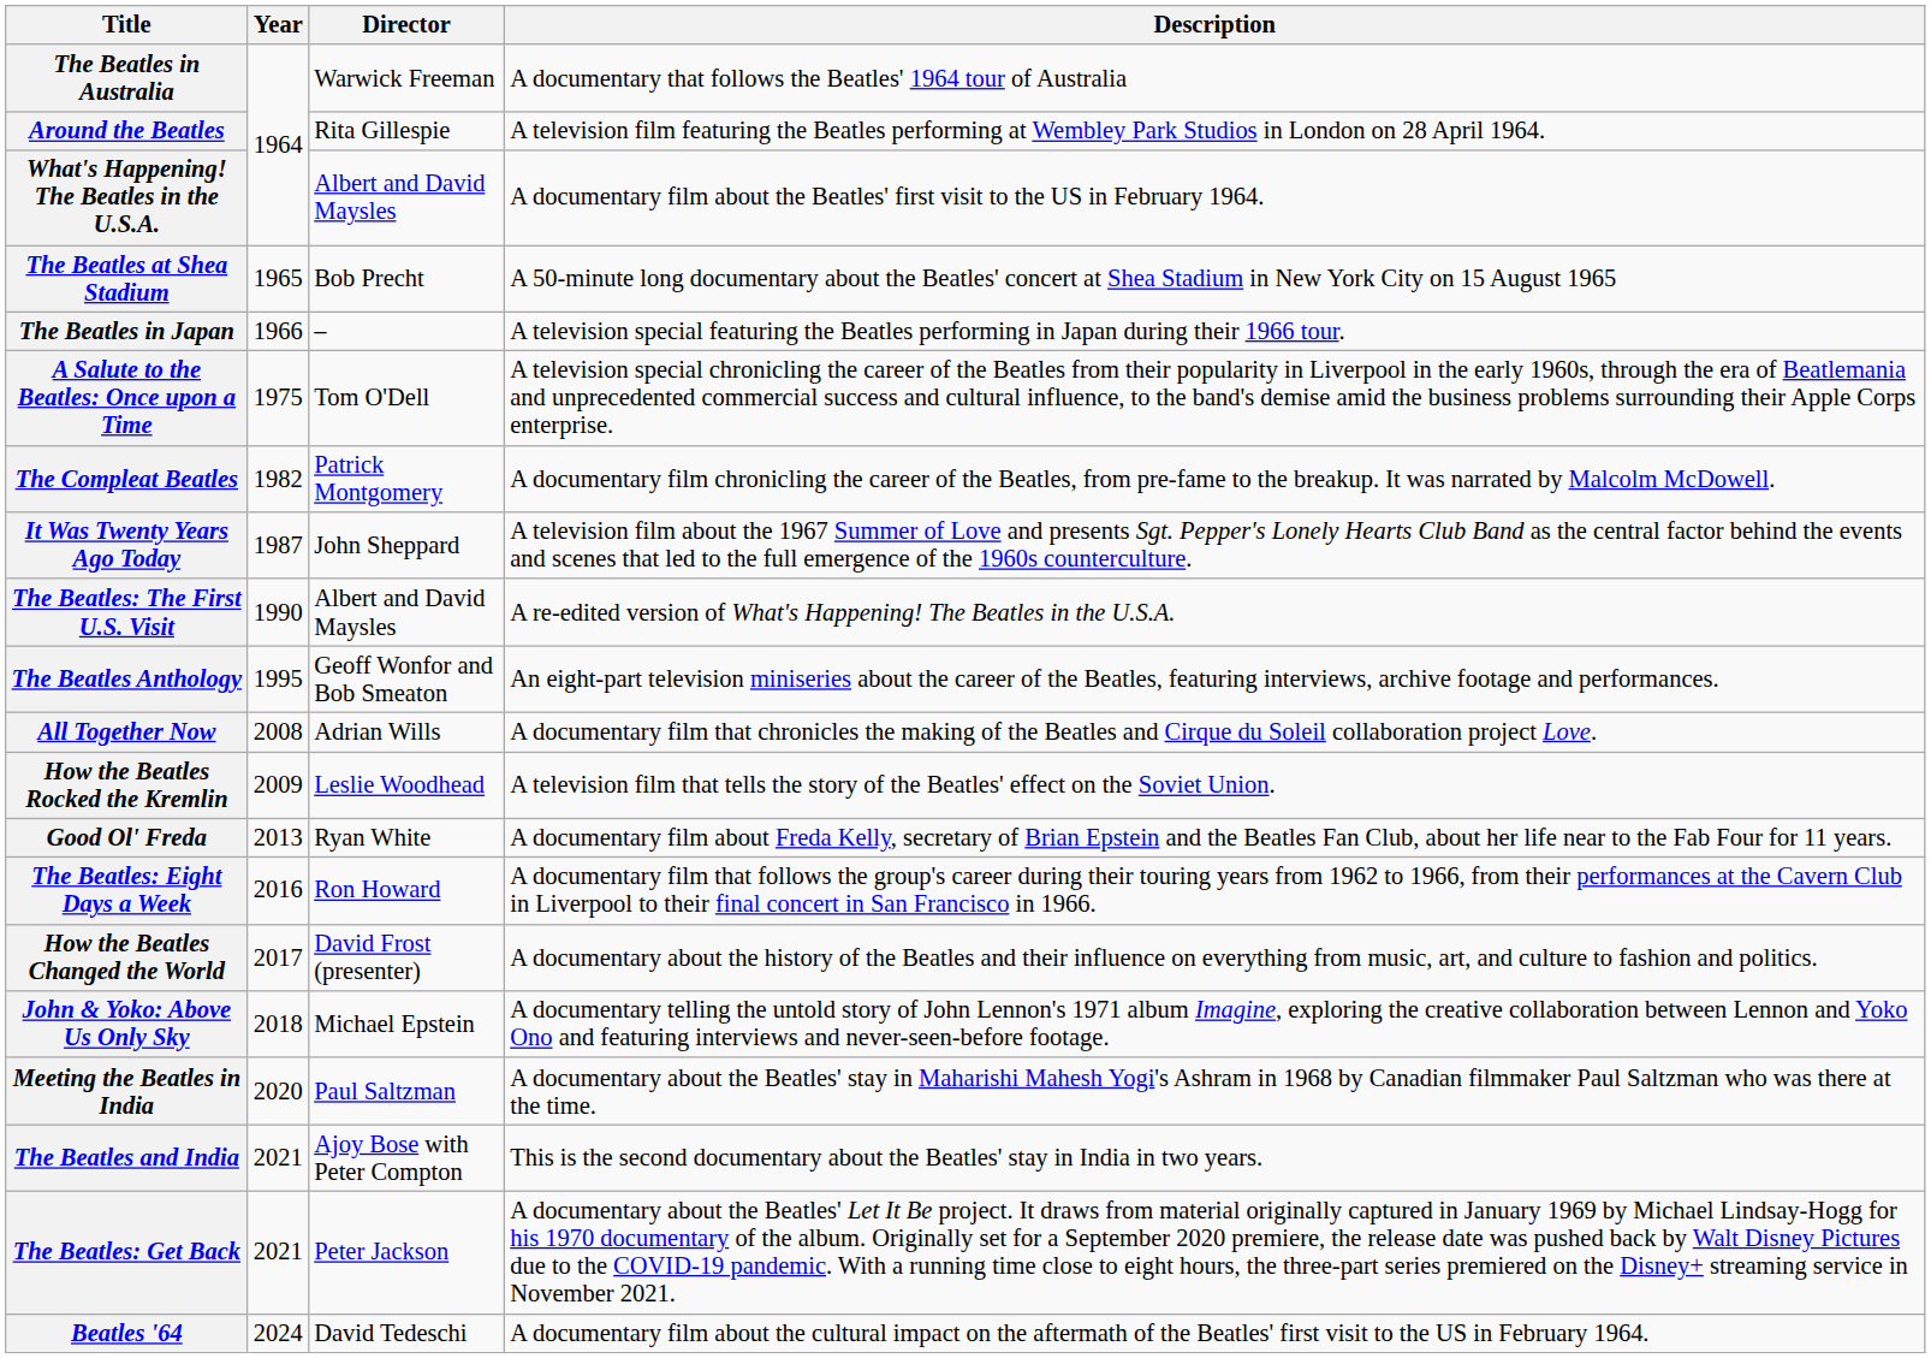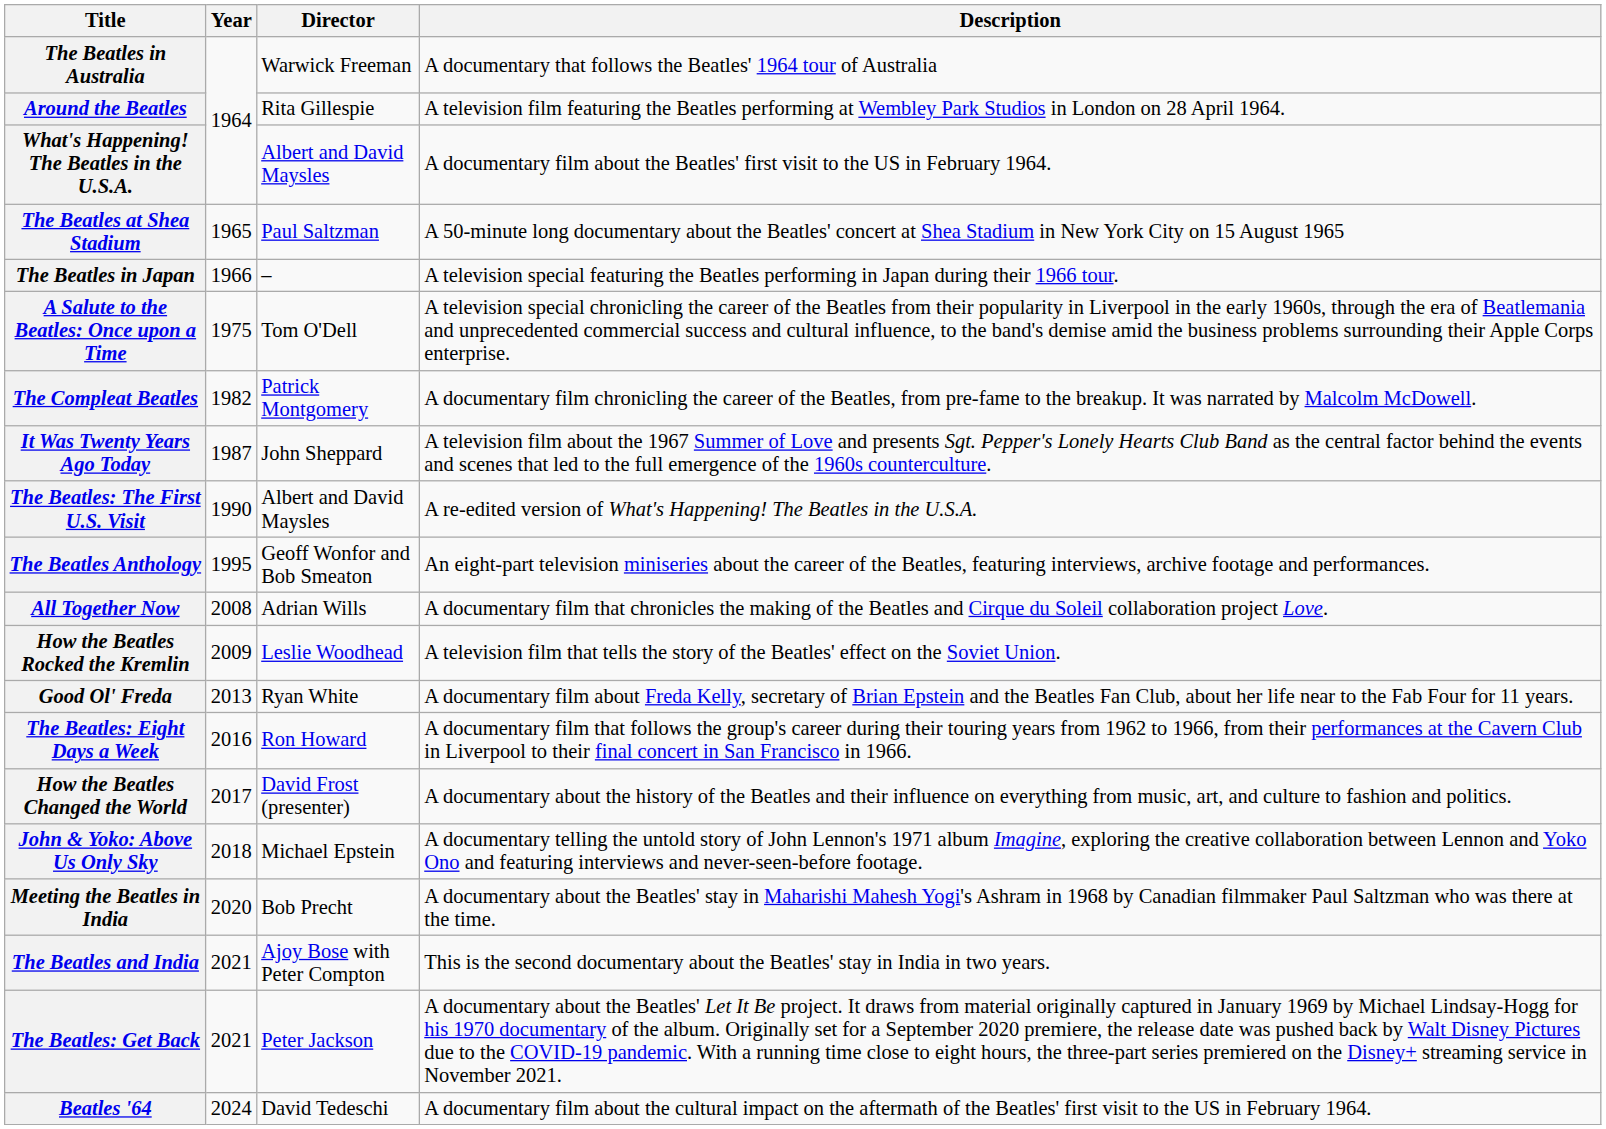The Beatles at Shea Stadium | Director: Bob Precht -> Paul Saltzman
Meeting the Beatles in India | Director: Paul Saltzman -> Bob Precht
